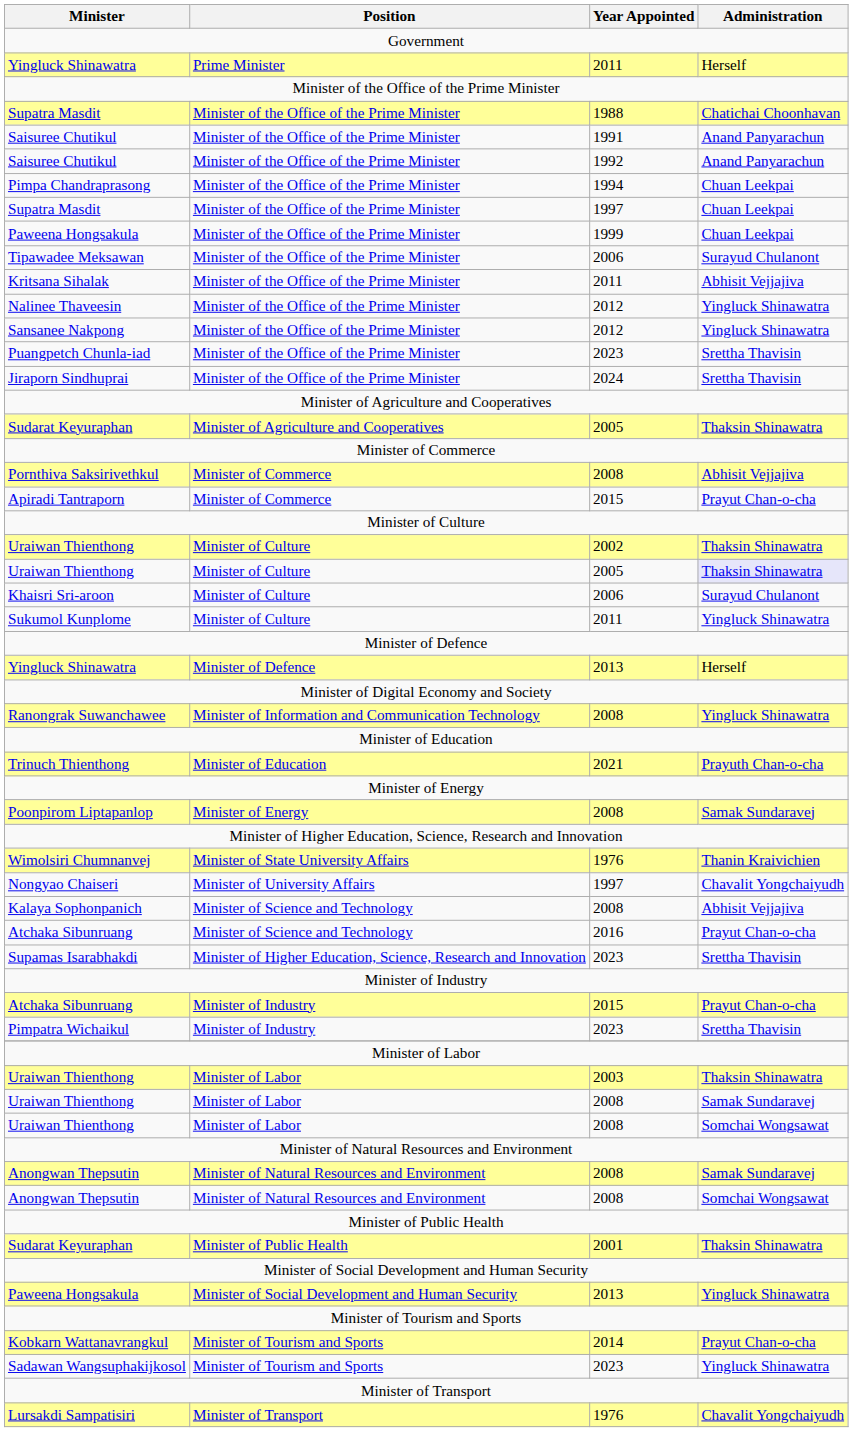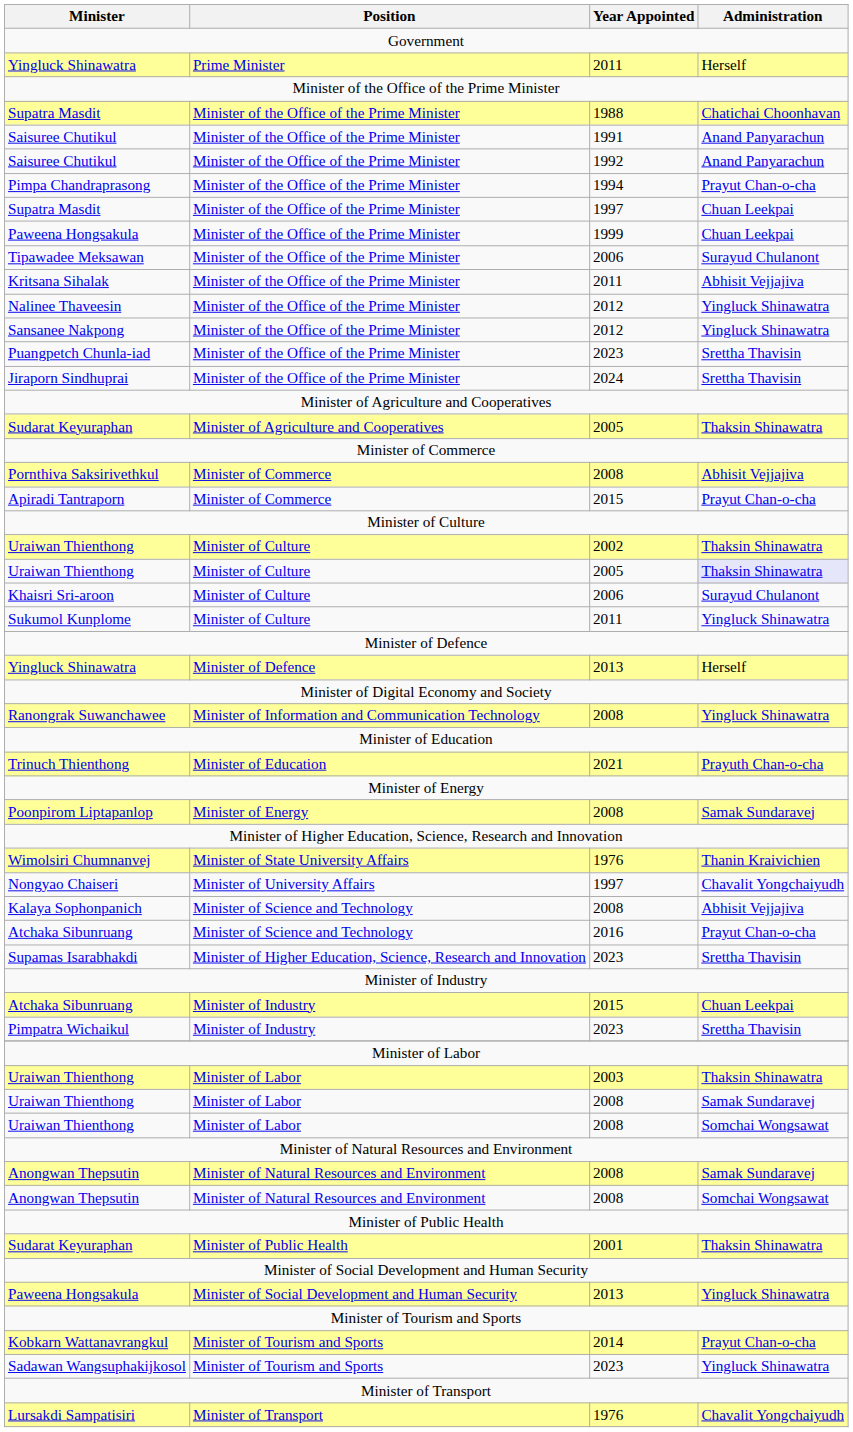Pimpa Chandraprasong | Administration: Chuan Leekpai -> Prayut Chan-o-cha
Atchaka Sibunruang / 2015 | Administration: Prayut Chan-o-cha -> Chuan Leekpai
